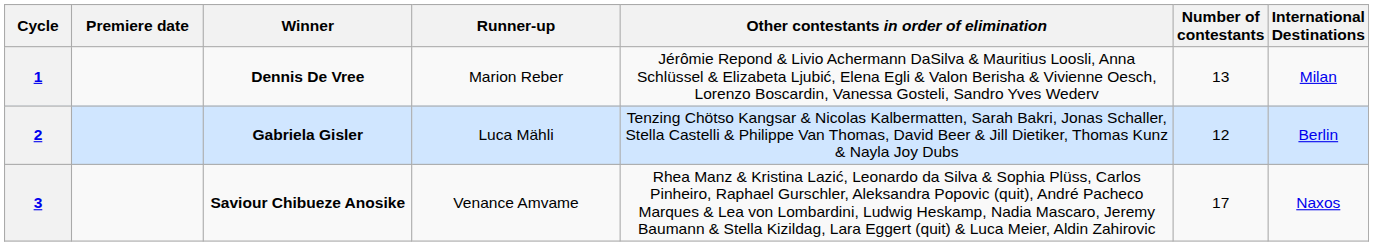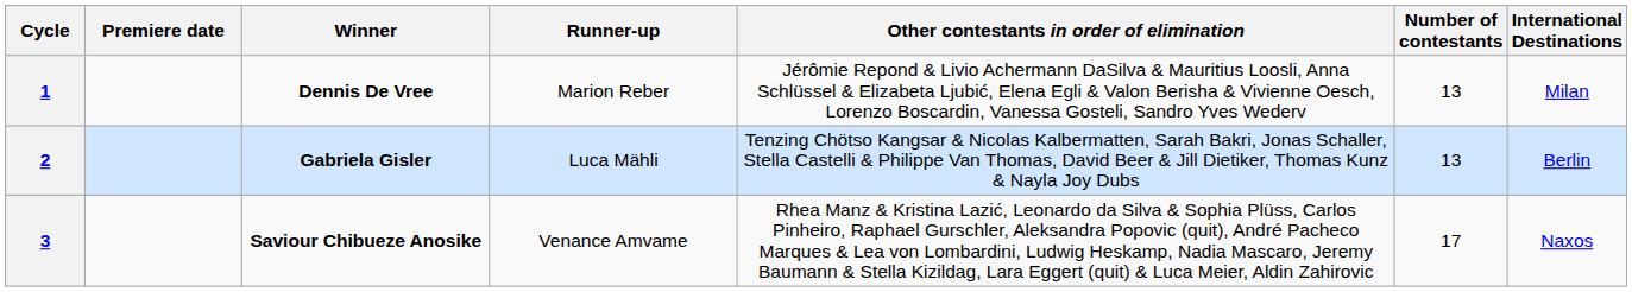2 | Number of contestants: 12 -> 13
